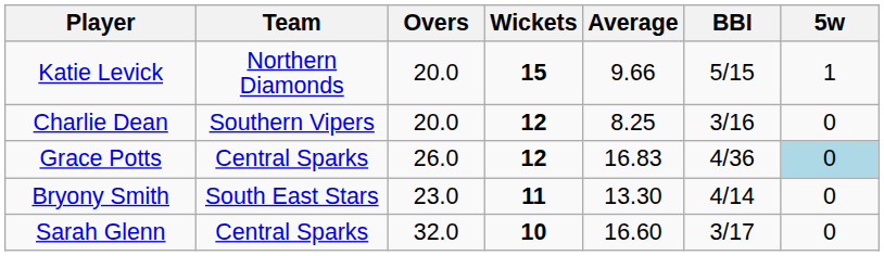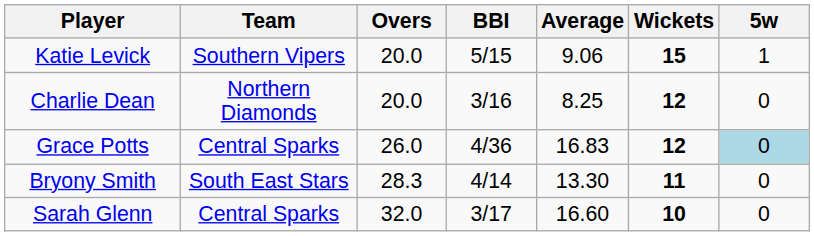columns swapped: Wickets <-> BBI
Katie Levick | Team: Northern Diamonds -> Southern Vipers
Katie Levick | Average: 9.66 -> 9.06
Charlie Dean | Team: Southern Vipers -> Northern Diamonds
Bryony Smith | Overs: 23.0 -> 28.3
